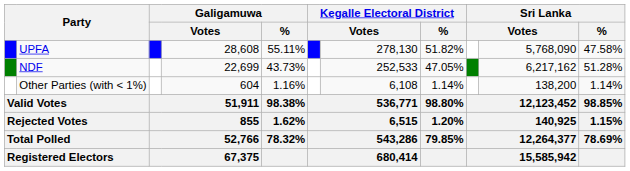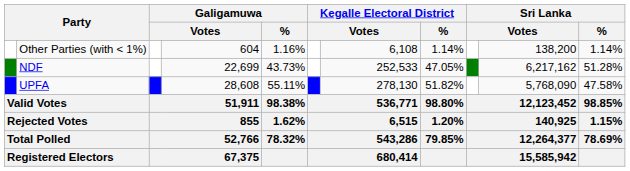rows swapped: UPFA <-> Other Parties (with < 1%)
